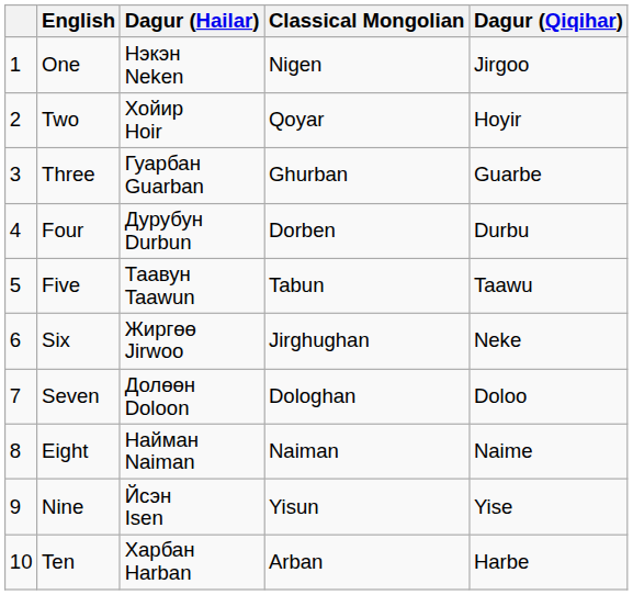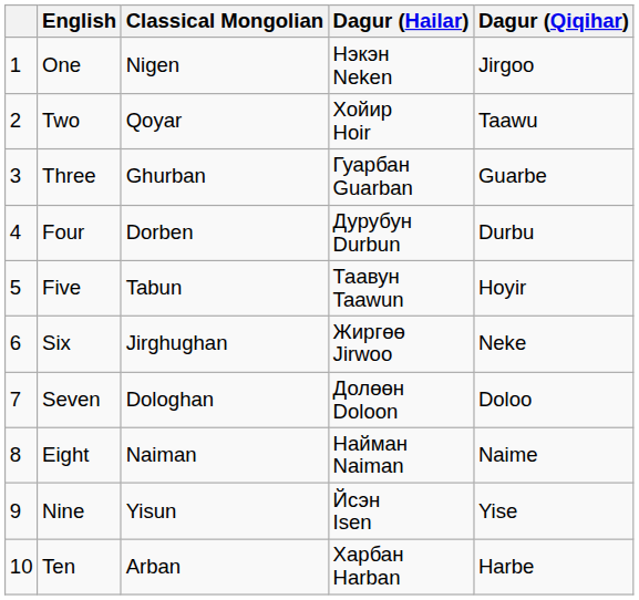columns swapped: Classical Mongolian <-> Dagur (Hailar)
Two | Dagur (Qiqihar): Hoyir -> Taawu
Five | Dagur (Qiqihar): Taawu -> Hoyir
